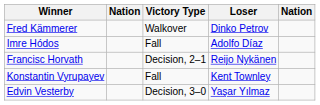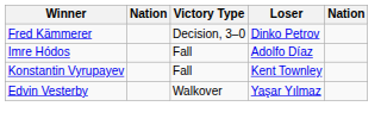Fred Kämmerer | Victory Type: Walkover -> Decision, 3–0
- row: Francisc Horvath | Decision, 2–1 | Reijo Nykänen
Edvin Vesterby | Victory Type: Decision, 3–0 -> Walkover
